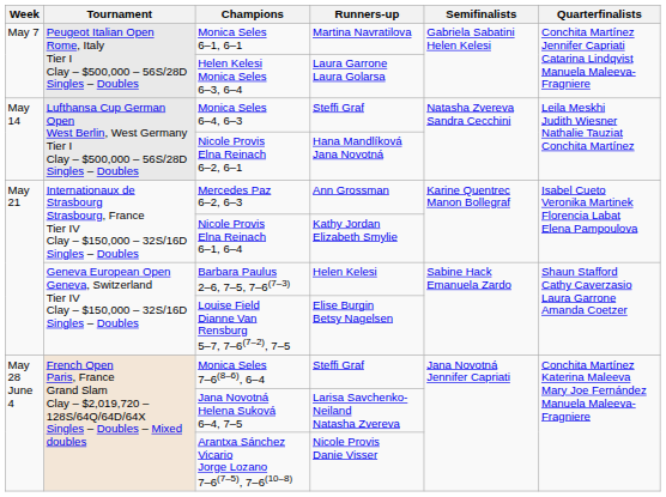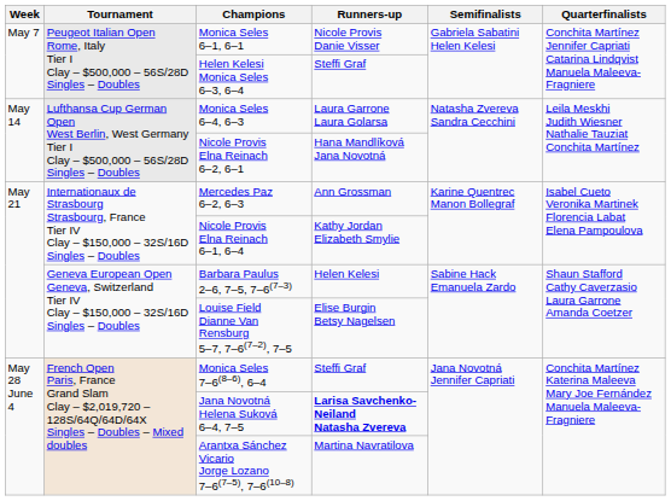Monica Seles 6–1, 6–1 | Runners-up: Martina Navratilova -> Nicole Provis Danie Visser
Helen Kelesi Monica Seles 6–3, 6–4 | Runners-up: Laura Garrone Laura Golarsa -> Steffi Graf
Monica Seles 6–4, 6–3 | Runners-up: Steffi Graf -> Laura Garrone Laura Golarsa
Jana Novotná Helena Suková 6–4, 7–5 | Runners-up: normal -> bold
Arantxa Sánchez Vicario Jorge Lozano 7–6(7–5), 7–6(10–8) | Runners-up: Nicole Provis Danie Visser -> Martina Navratilova
